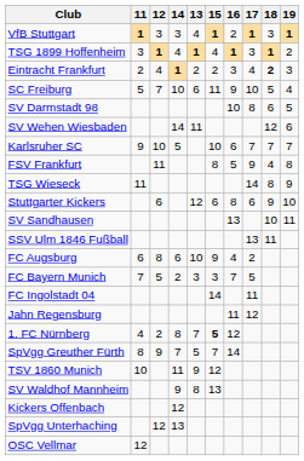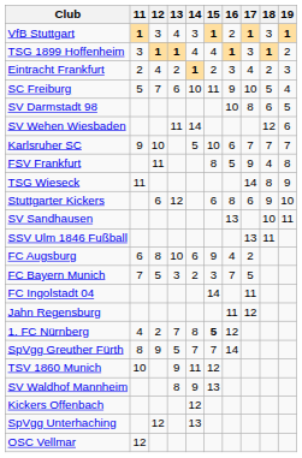columns swapped: 13 <-> 14
Eintracht Frankfurt | 18: bold -> normal
